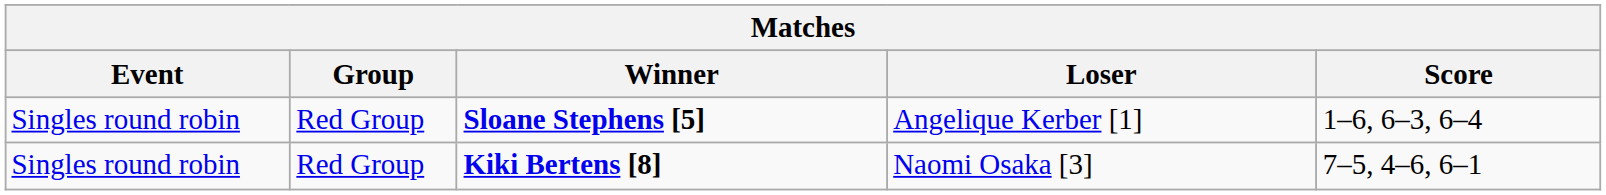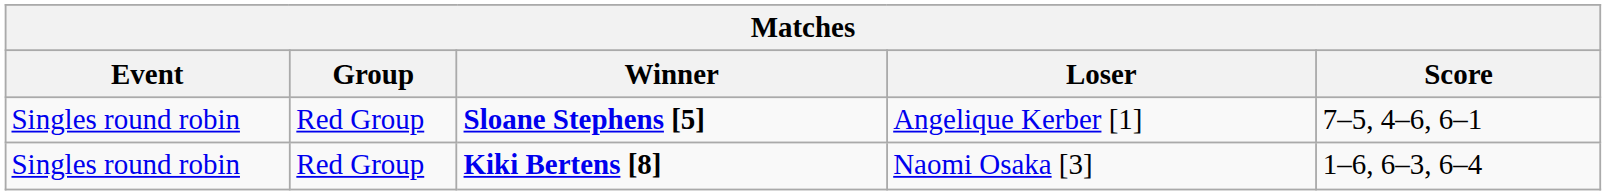Sloane Stephens [5] | Score: 1–6, 6–3, 6–4 -> 7–5, 4–6, 6–1
Kiki Bertens [8] | Score: 7–5, 4–6, 6–1 -> 1–6, 6–3, 6–4
